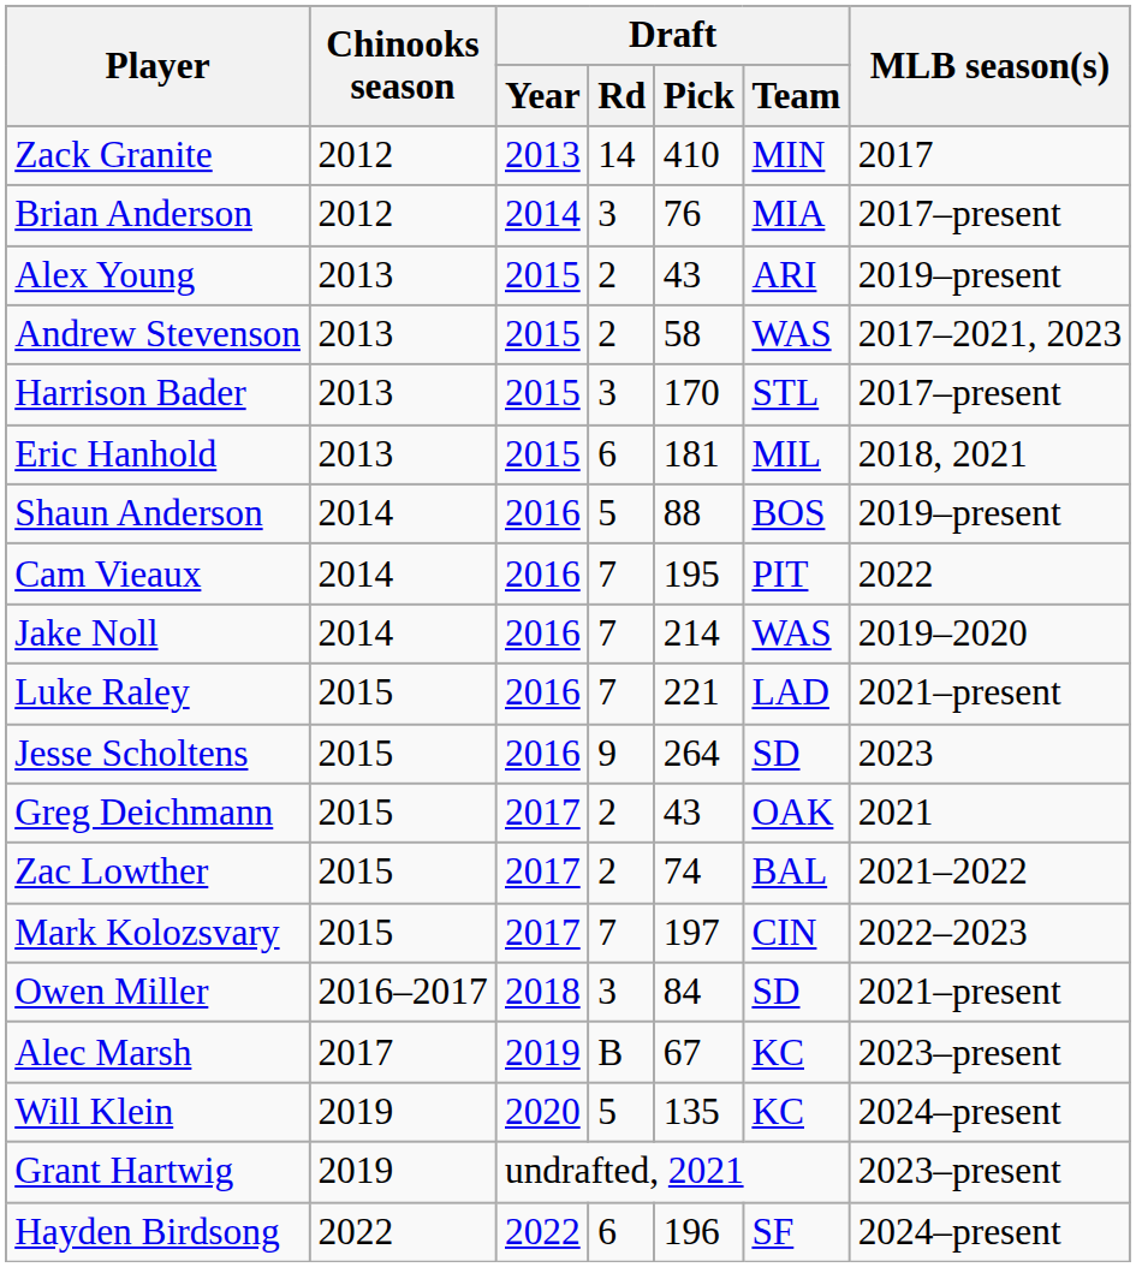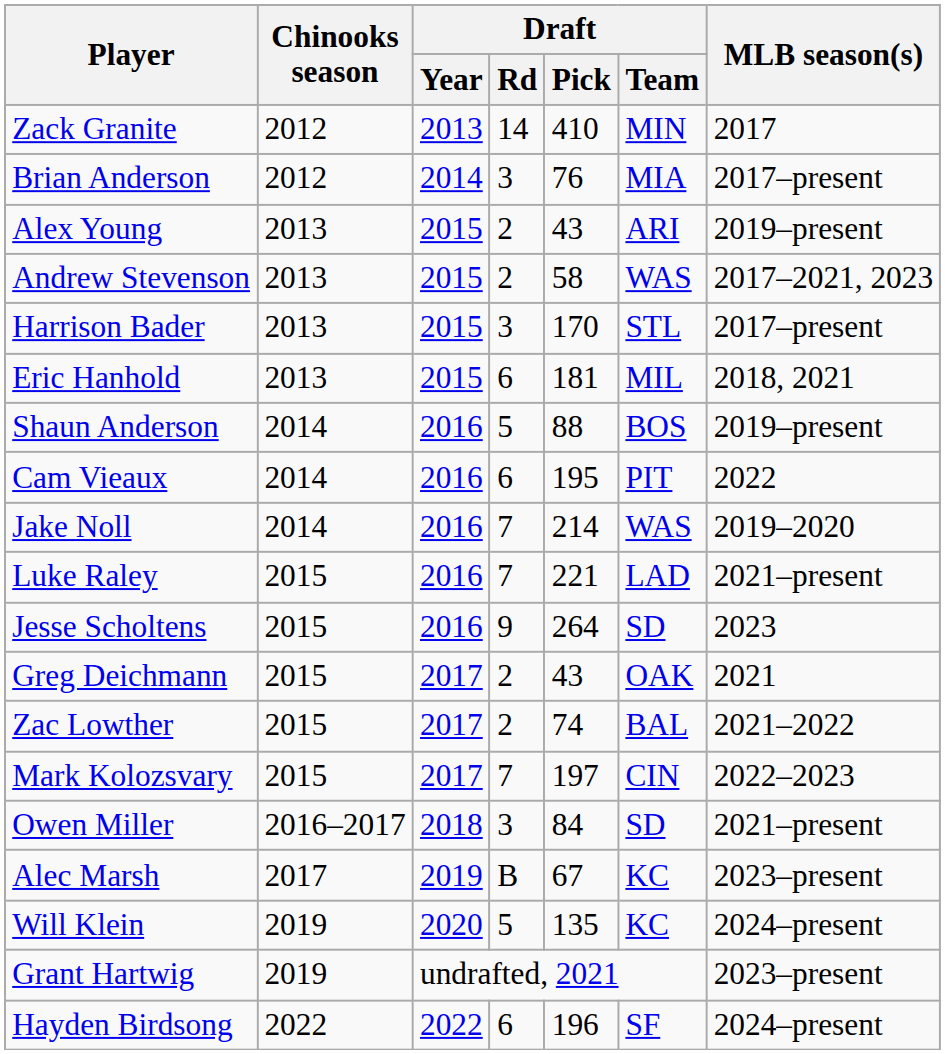Cam Vieaux | Draft / Rd: 7 -> 6
